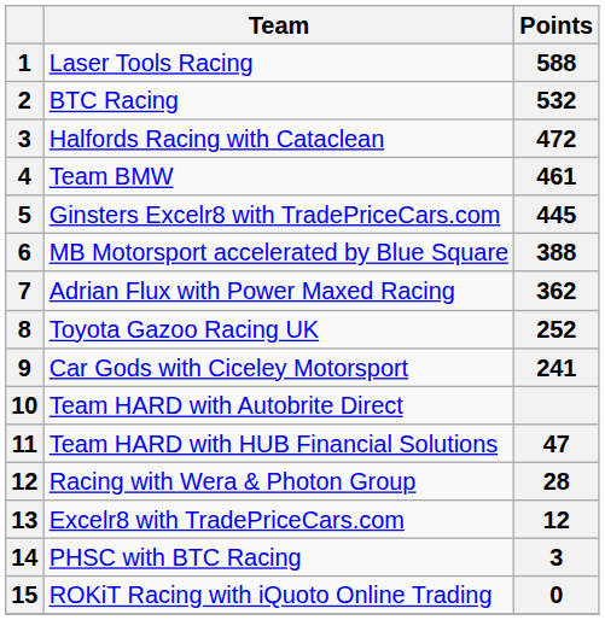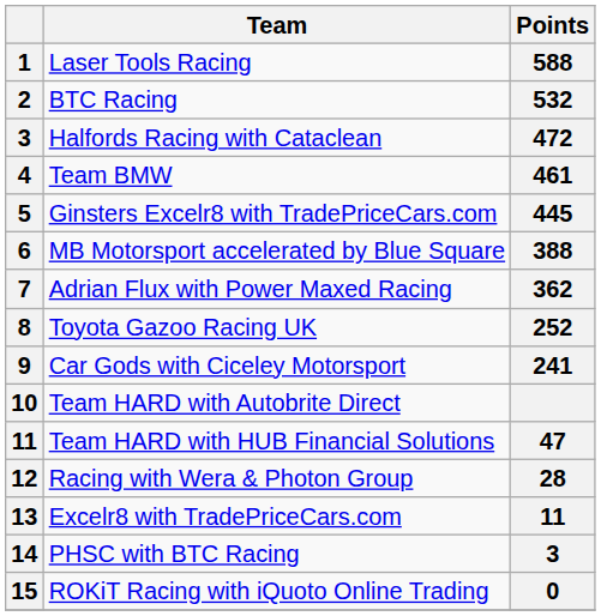Excelr8 with TradePriceCars.com | Points: 12 -> 11
